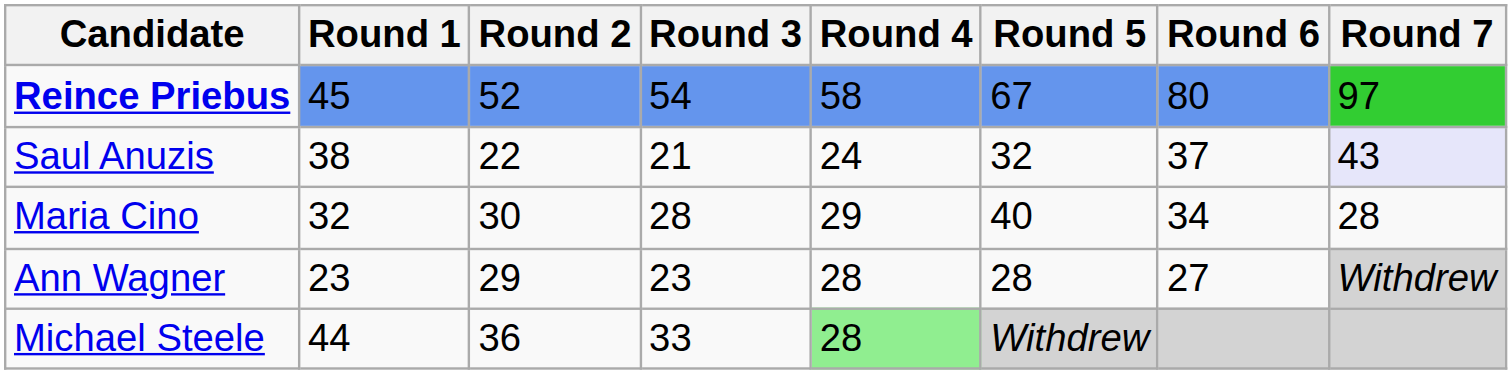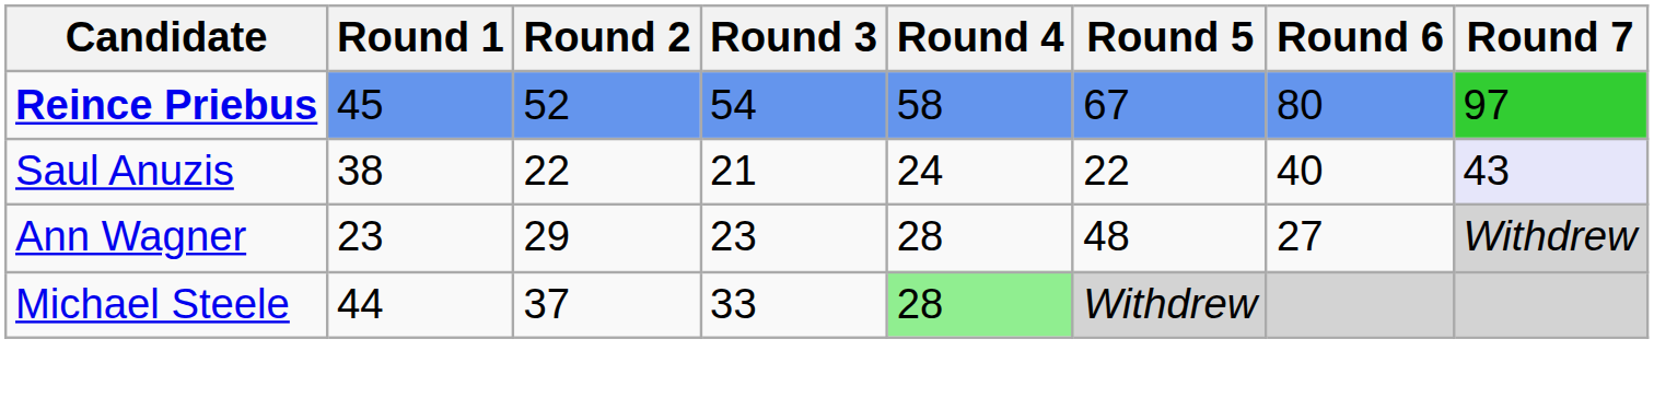Saul Anuzis | Round 5: 32 -> 22
Saul Anuzis | Round 6: 37 -> 40
- row: Maria Cino | 32 | 30 | 28 | 29 | 40 | 34 | 28
Ann Wagner | Round 5: 28 -> 48
Michael Steele | Round 2: 36 -> 37
